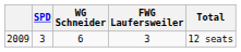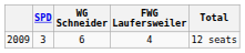2009 | FWG Laufersweiler: 3 -> 4
